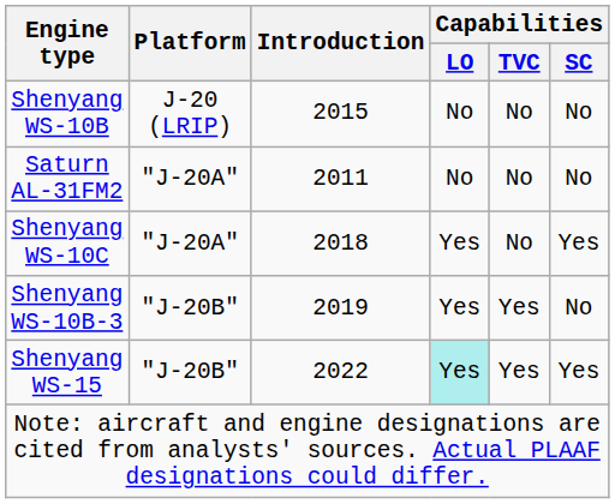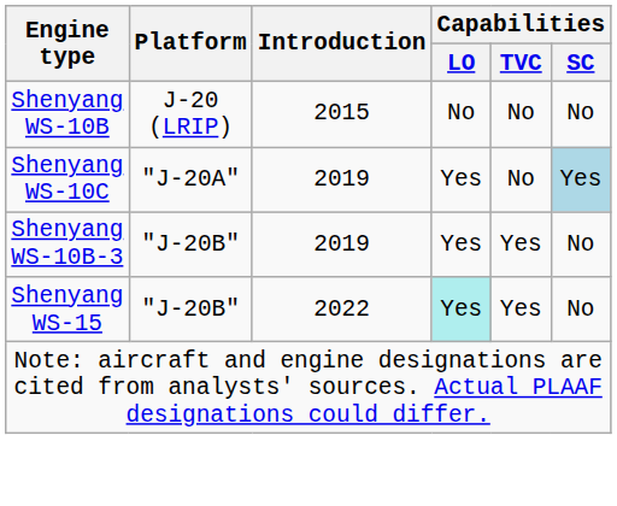- row: Saturn AL-31FM2 | "J-20A" | 2011 | No | No | No
Shenyang WS-10C | Introduction: 2018 -> 2019
Shenyang WS-10C | Capabilities / SC: no background -> lightblue background
Shenyang WS-15 | Capabilities / SC: Yes -> No
